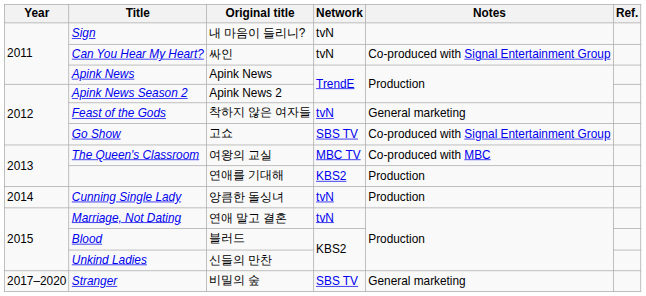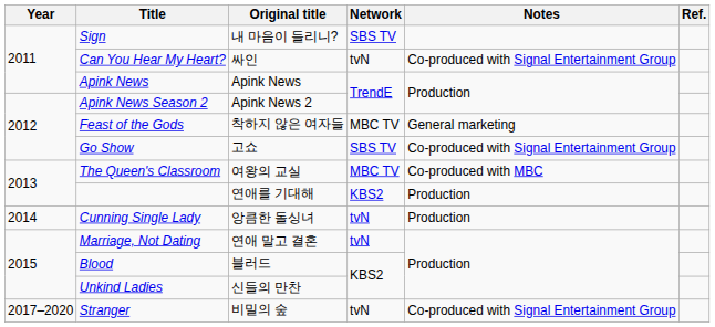Sign | Network: tvN -> SBS TV
Feast of the Gods | Network: tvN -> MBC TV
Stranger | Network: SBS TV -> tvN
Stranger | Notes: General marketing -> Co-produced with Signal Entertainment Group
